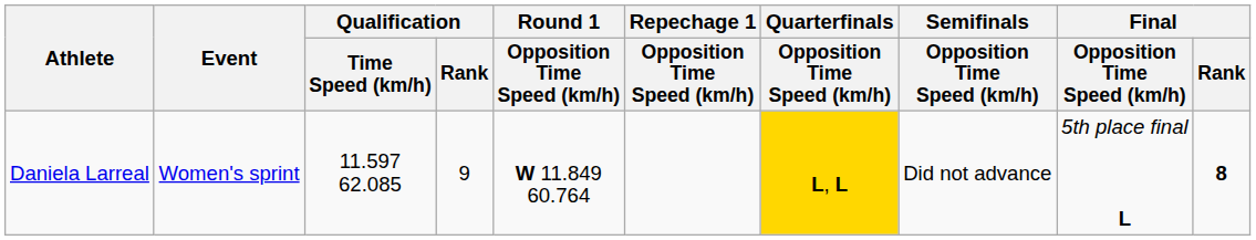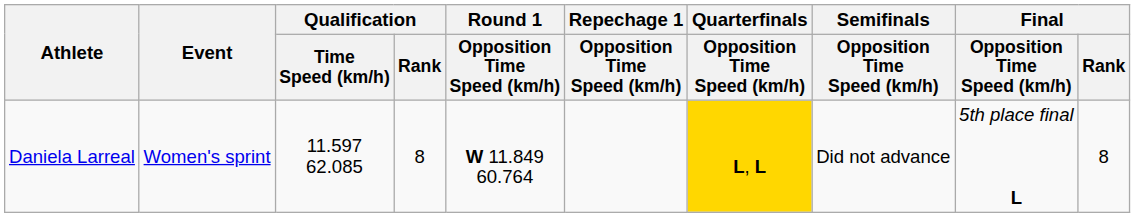Daniela Larreal | Qualification / Rank: 9 -> 8
Daniela Larreal | Final / Rank: bold -> normal
